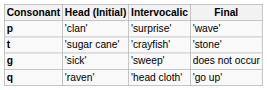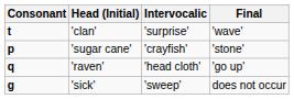'clan' | Consonant: p -> t
'sugar cane' | Consonant: t -> p
rows swapped: 'raven' <-> 'sick'
